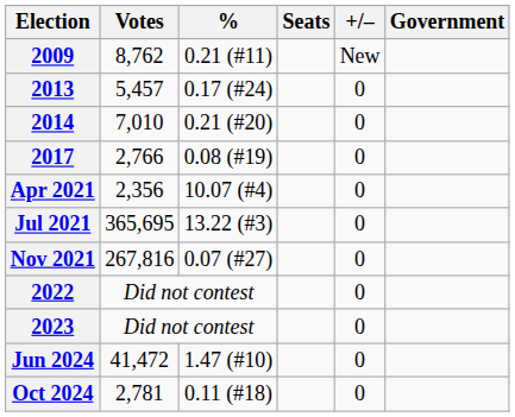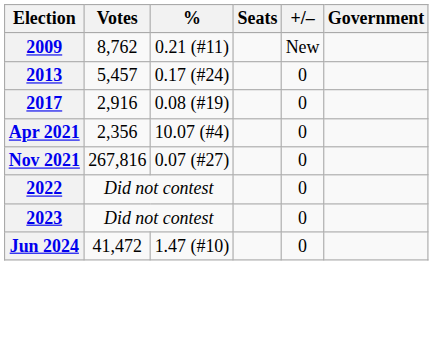- row: 2014 | 7,010 | 0.21 (#20) | 0
2017 | Votes: 2,766 -> 2,916
- row: Jul 2021 | 365,695 | 13.22 (#3) | 0
- row: Oct 2024 | 2,781 | 0.11 (#18) | 0
